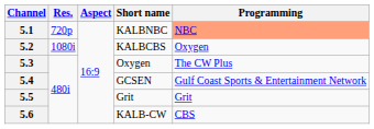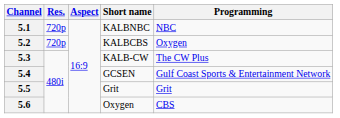5.1 | Programming: lightsalmon background -> no background
5.2 | Res.: 1080i -> 720p
5.3 | Short name: Oxygen -> KALB-CW
5.6 | Short name: KALB-CW -> Oxygen
